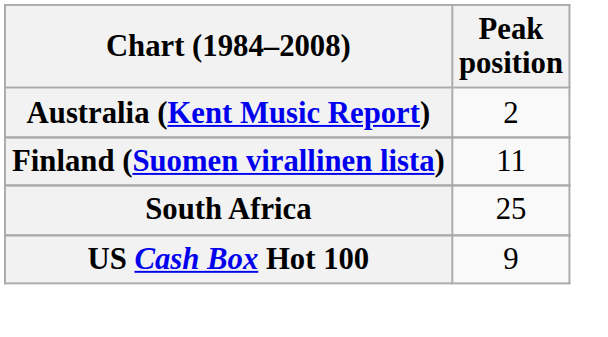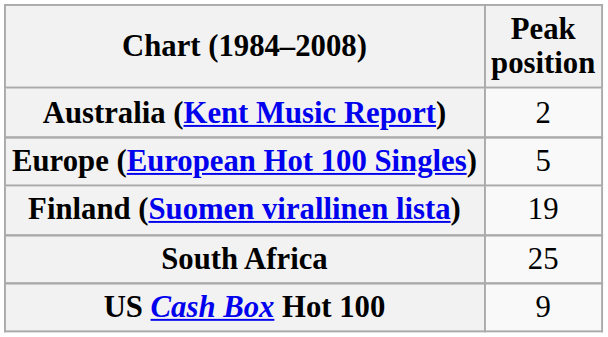+ row: Europe (European Hot 100 Singles) | 5
Finland (Suomen virallinen lista) | Peak position: 11 -> 19
